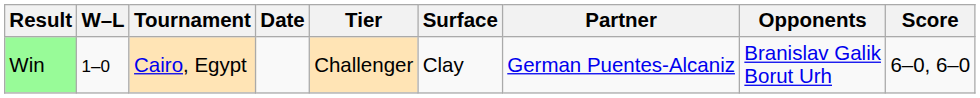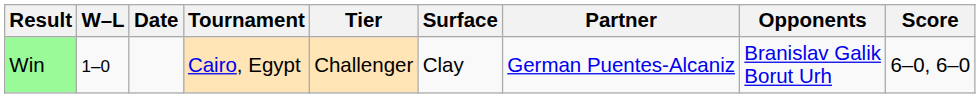columns swapped: Date <-> Tournament
